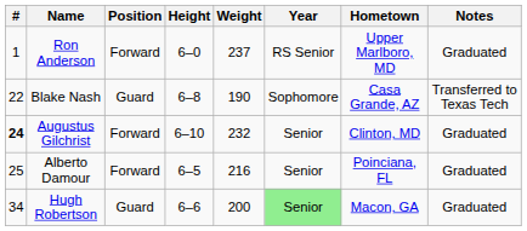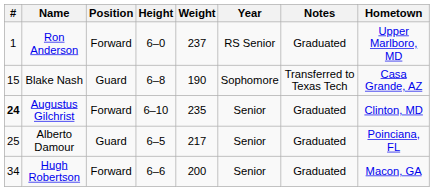columns swapped: Hometown <-> Notes
Blake Nash | #: 22 -> 15
Augustus Gilchrist | Weight: 232 -> 235
Alberto Damour | Position: Forward -> Guard
Alberto Damour | Weight: 216 -> 217
Hugh Robertson | Position: Guard -> Forward
Hugh Robertson | Year: lightgreen background -> no background
